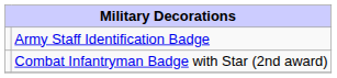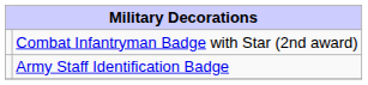rows swapped: Combat Infantryman Badge with Star (2nd award) <-> Army Staff Identification Badge
